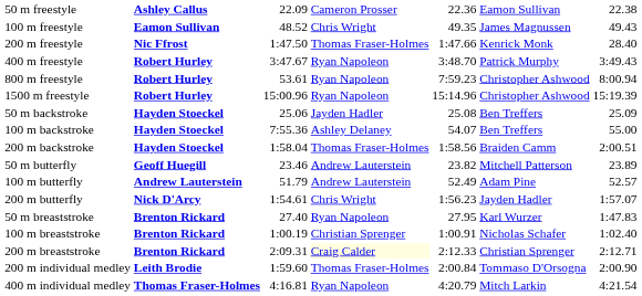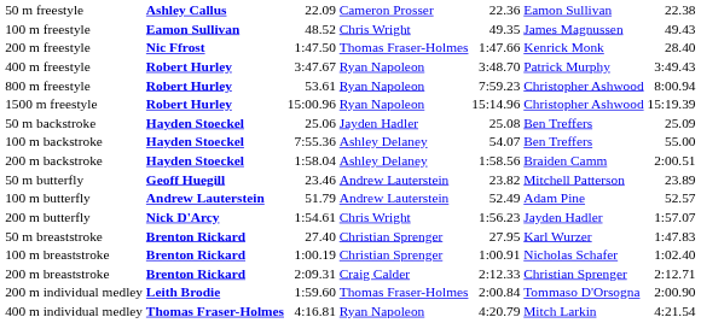200 m backstroke | column 4: Thomas Fraser-Holmes -> Ashley Delaney
50 m breaststroke | column 4: Ryan Napoleon -> Christian Sprenger
200 m breaststroke | column 4: lightyellow background -> no background
